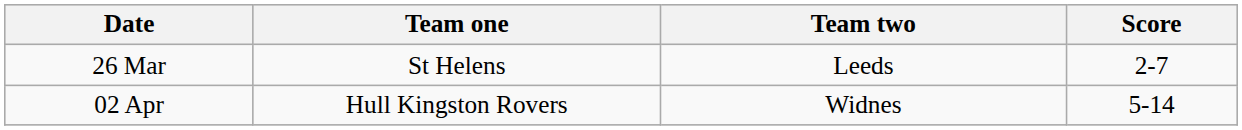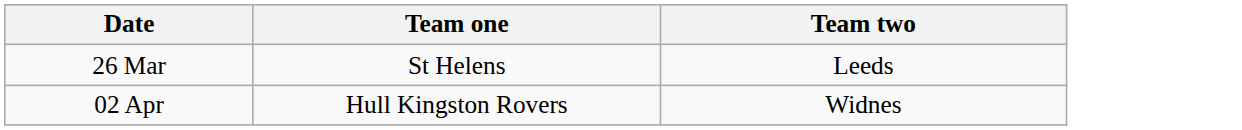- column: Score | 2-7 | 5-14
